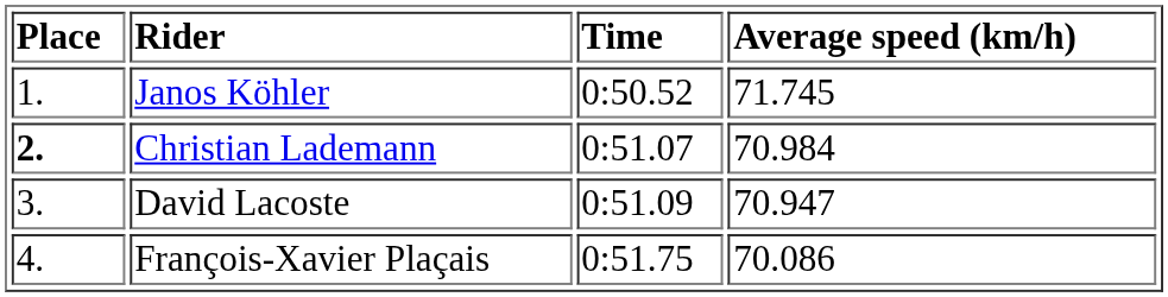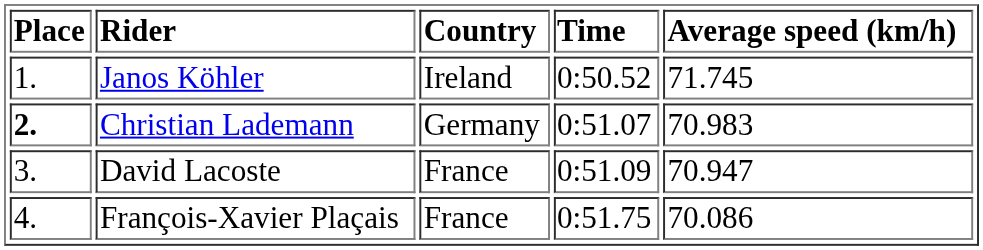+ column: Country | Ireland | Germany | France | France
Christian Lademann | Average speed (km/h): 70.984 -> 70.983
